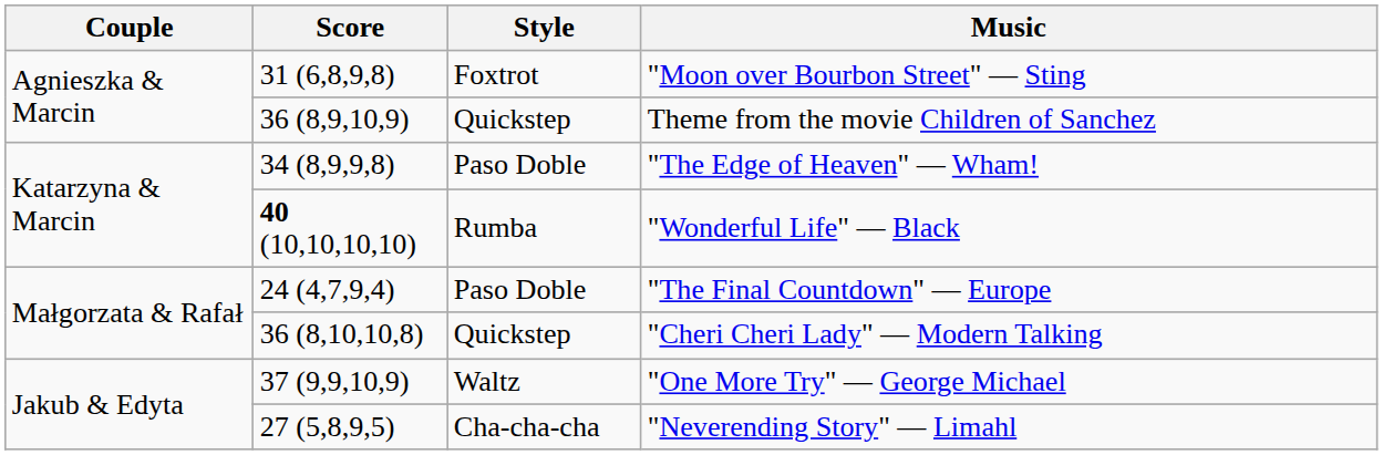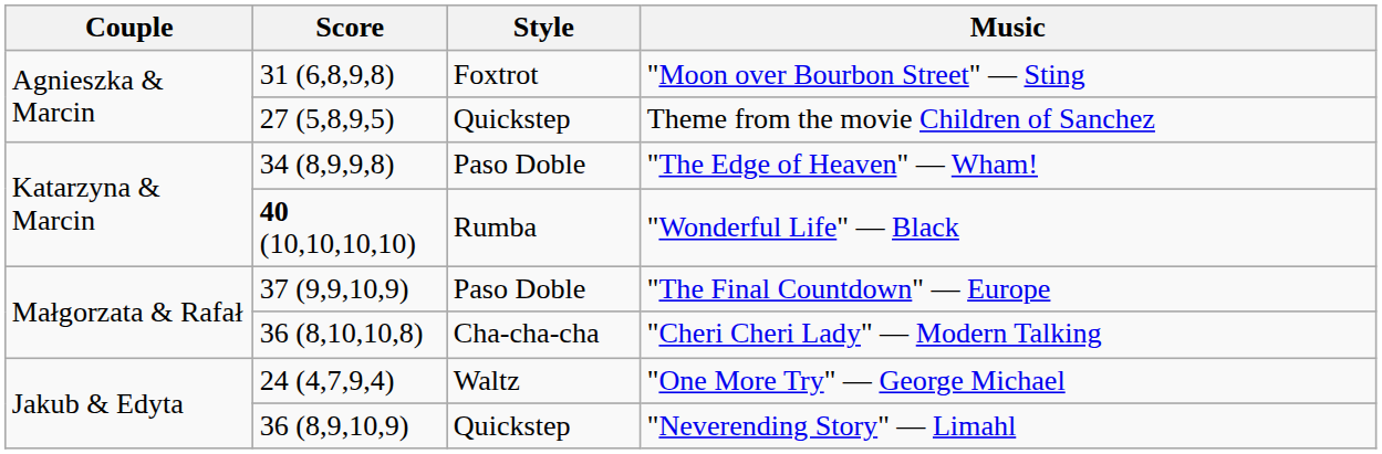Theme from the movie Children of Sanchez | Score: 36 (8,9,10,9) -> 27 (5,8,9,5)
"The Final Countdown" — Europe | Score: 24 (4,7,9,4) -> 37 (9,9,10,9)
"Cheri Cheri Lady" — Modern Talking | Style: Quickstep -> Cha-cha-cha
"One More Try" — George Michael | Score: 37 (9,9,10,9) -> 24 (4,7,9,4)
"Neverending Story" — Limahl | Score: 27 (5,8,9,5) -> 36 (8,9,10,9)
"Neverending Story" — Limahl | Style: Cha-cha-cha -> Quickstep
